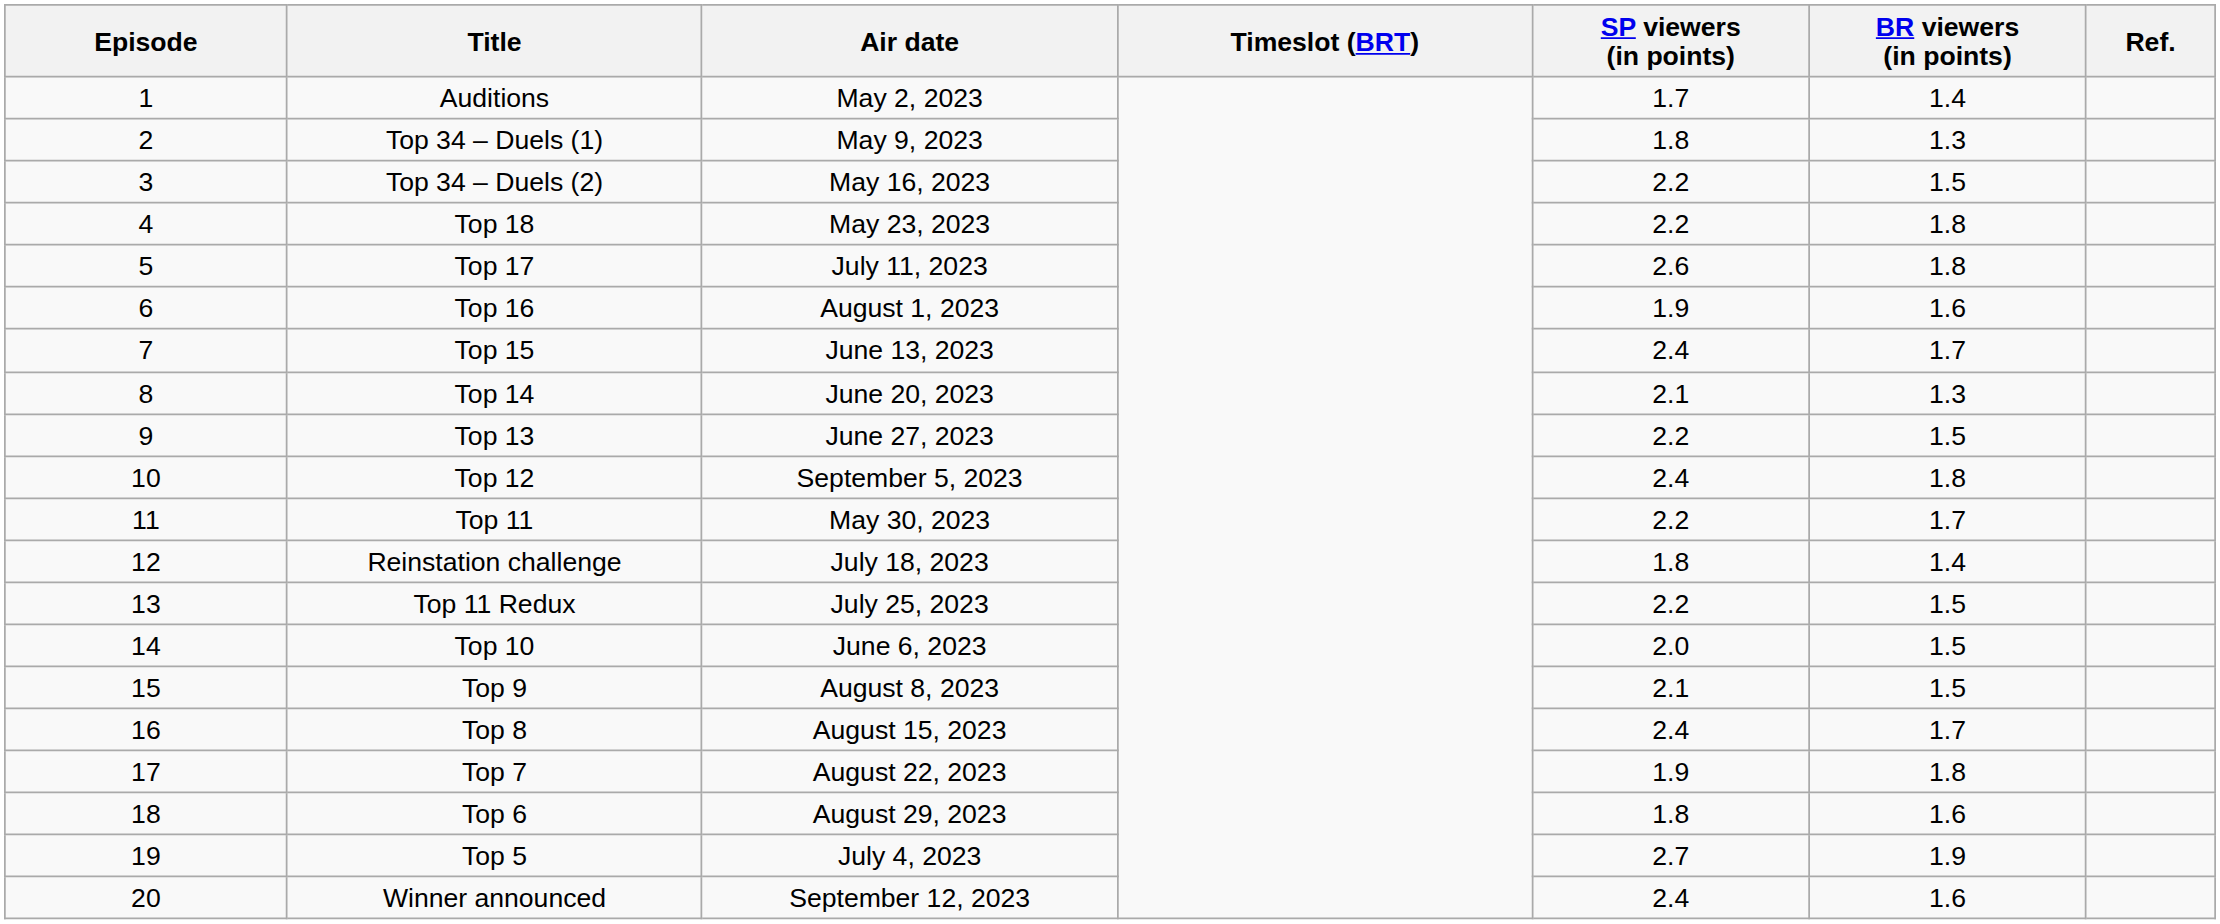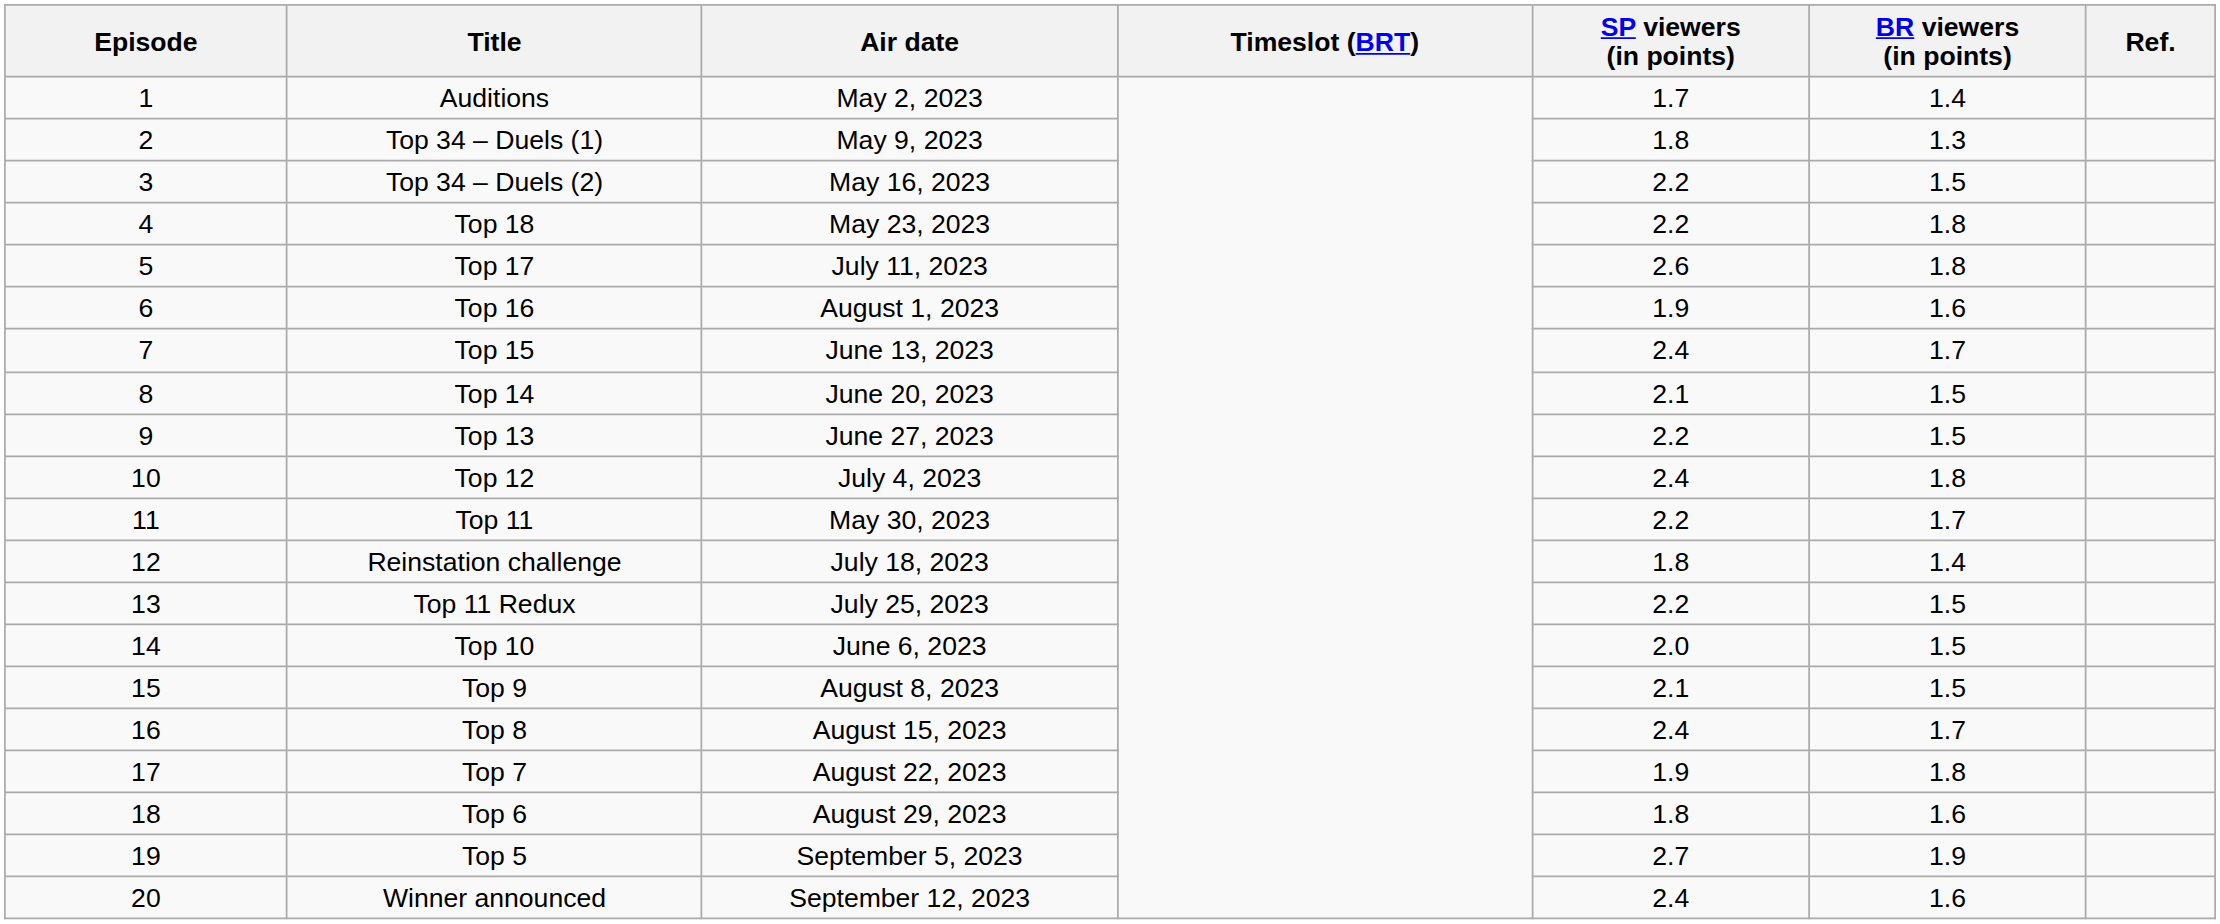Top 14 | BR viewers (in points): 1.3 -> 1.5
Top 12 | Air date: September 5, 2023 -> July 4, 2023
Top 5 | Air date: July 4, 2023 -> September 5, 2023
